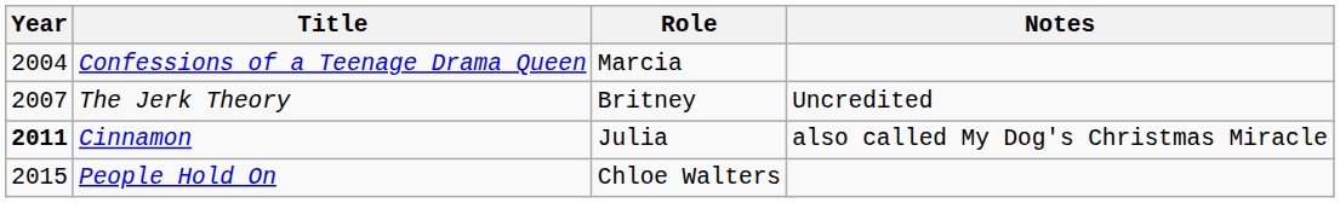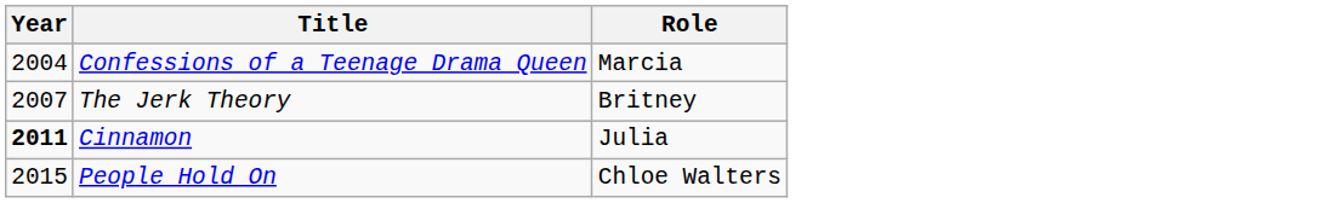- column: Notes | Uncredited | also called My Dog's Christmas Miracle
